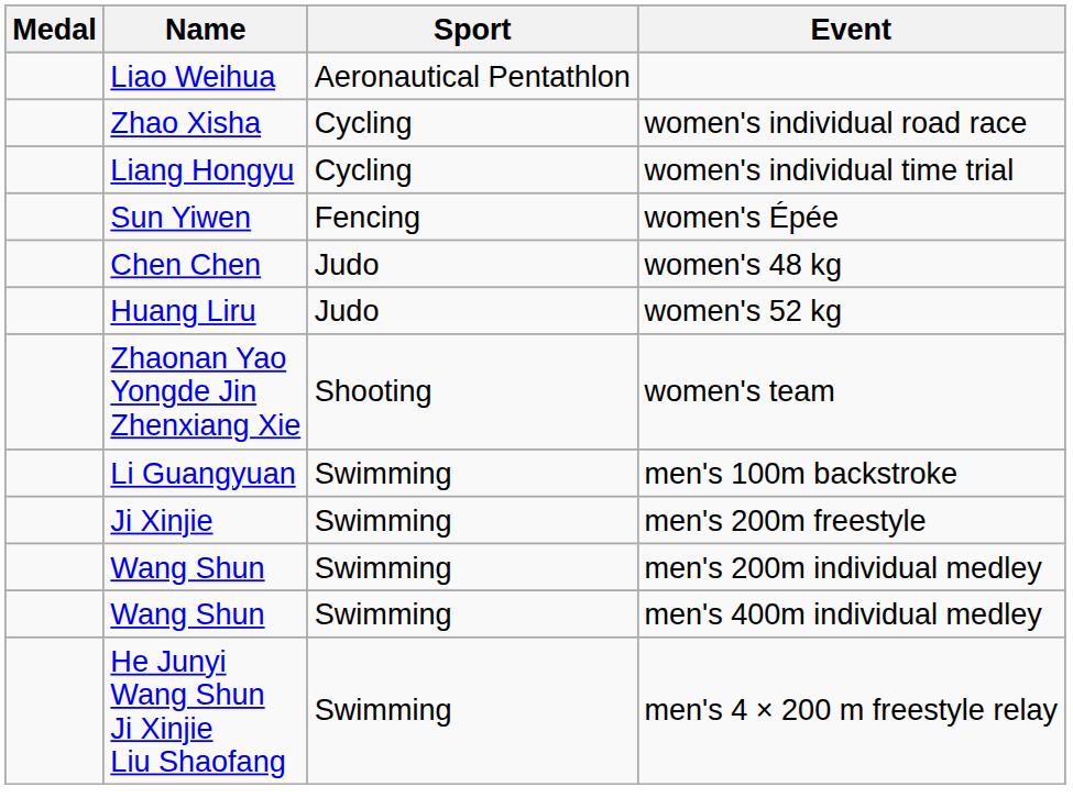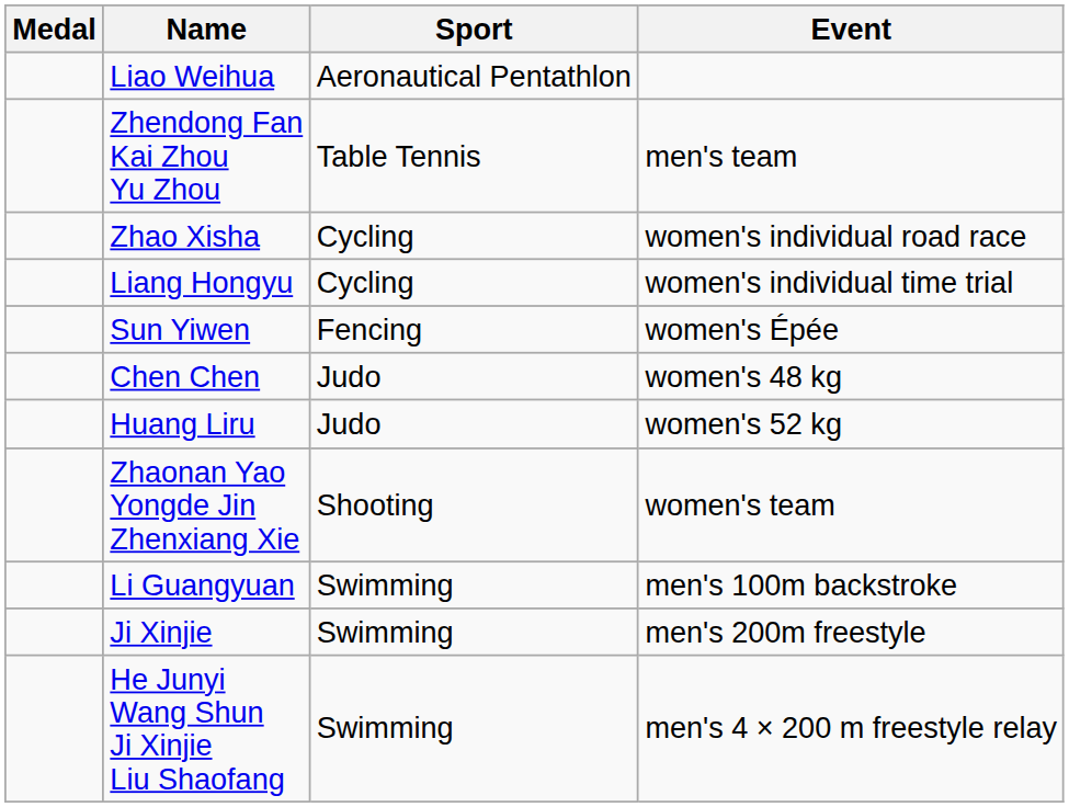+ row: Zhendong Fan Kai Zhou Yu Zhou | Table Tennis | men's team
- row: Wang Shun | Swimming | men's 200m individual medley
- row: Wang Shun | Swimming | men's 400m individual medley
